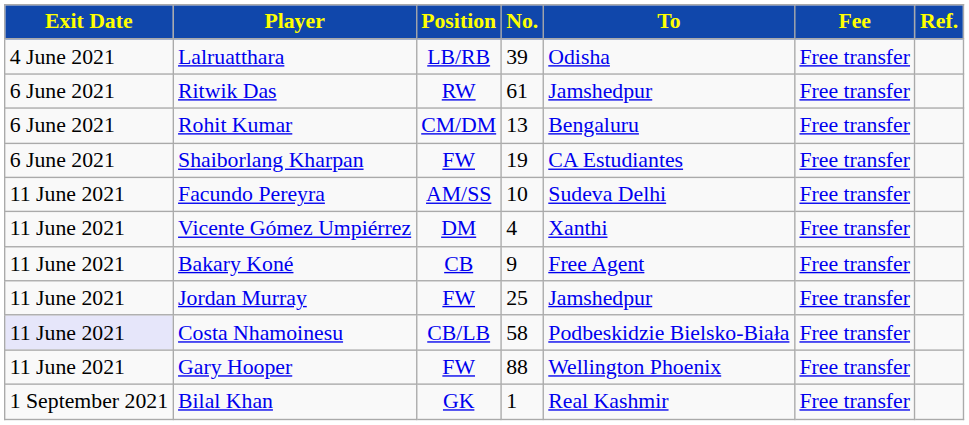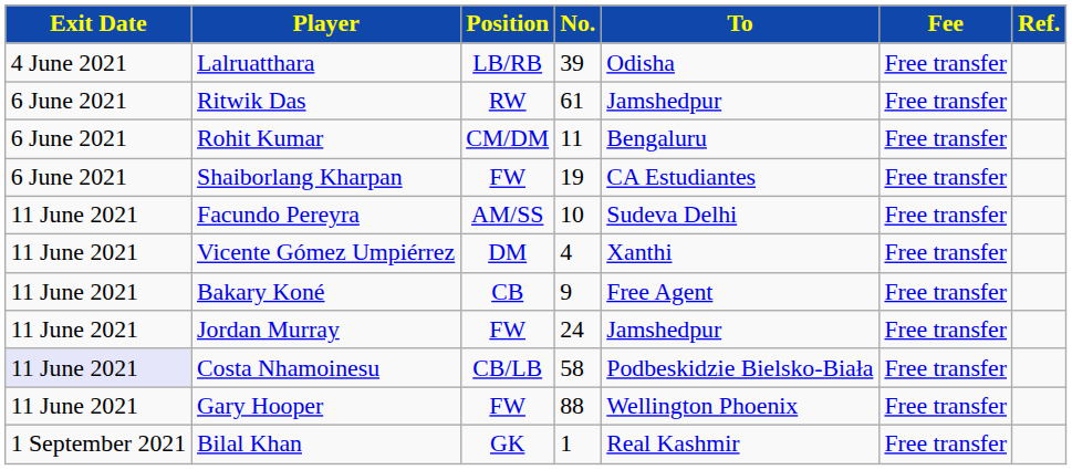Rohit Kumar | No.: 13 -> 11
Jordan Murray | No.: 25 -> 24
